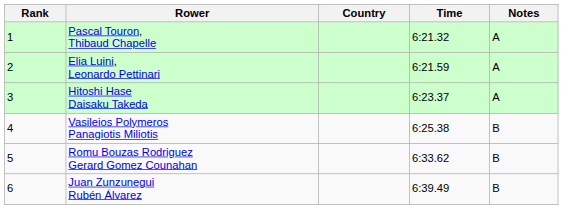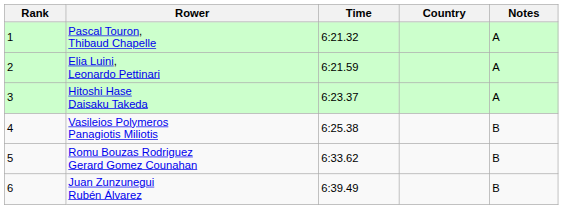columns swapped: Country <-> Time
